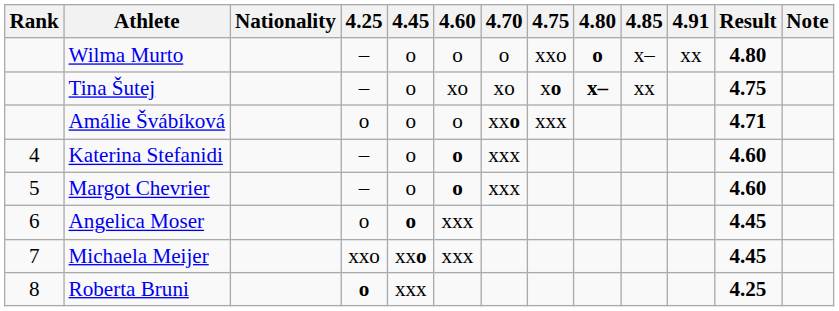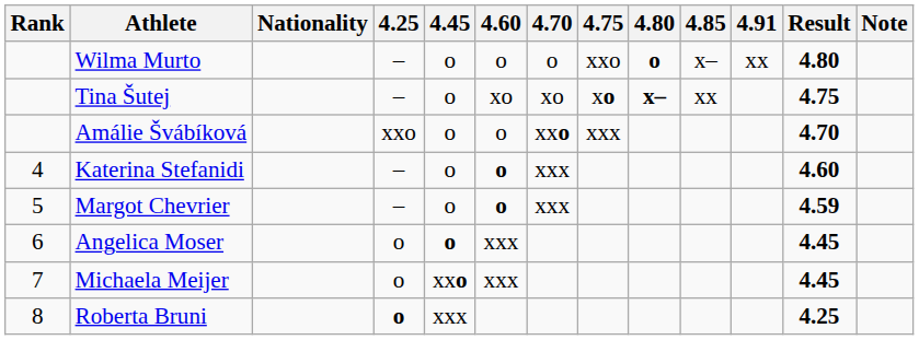Amálie Švábíková | 4.25: o -> xxo
Amálie Švábíková | Result: 4.71 -> 4.70
Margot Chevrier | Result: 4.60 -> 4.59
Michaela Meijer | 4.25: xxo -> o
